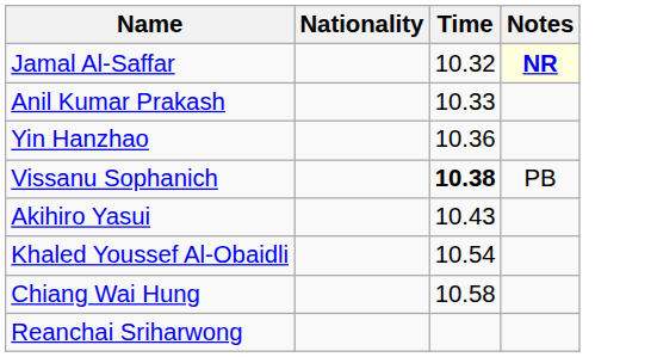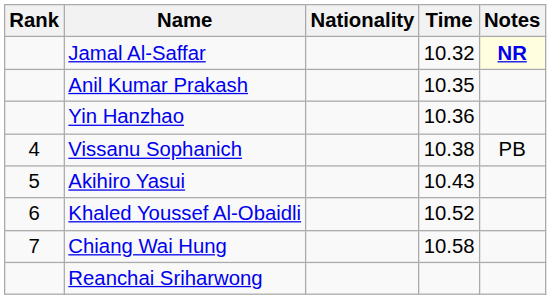+ column: Rank | 4 | 5 | 6 | 7
Anil Kumar Prakash | Time: 10.33 -> 10.35
Vissanu Sophanich | Time: bold -> normal
Khaled Youssef Al-Obaidli | Time: 10.54 -> 10.52
